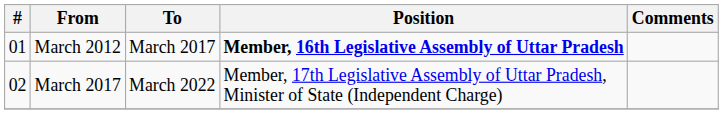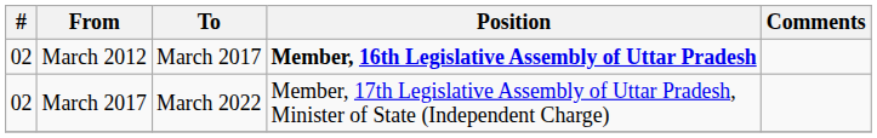March 2012 | #: 01 -> 02
